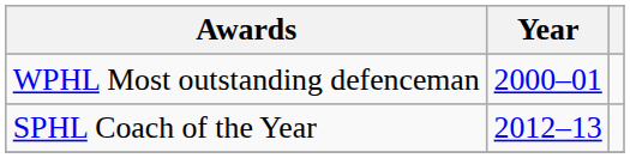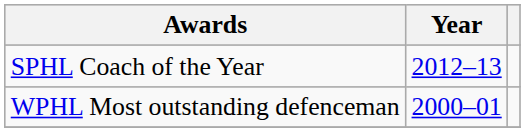rows swapped: WPHL Most outstanding defenceman <-> SPHL Coach of the Year
